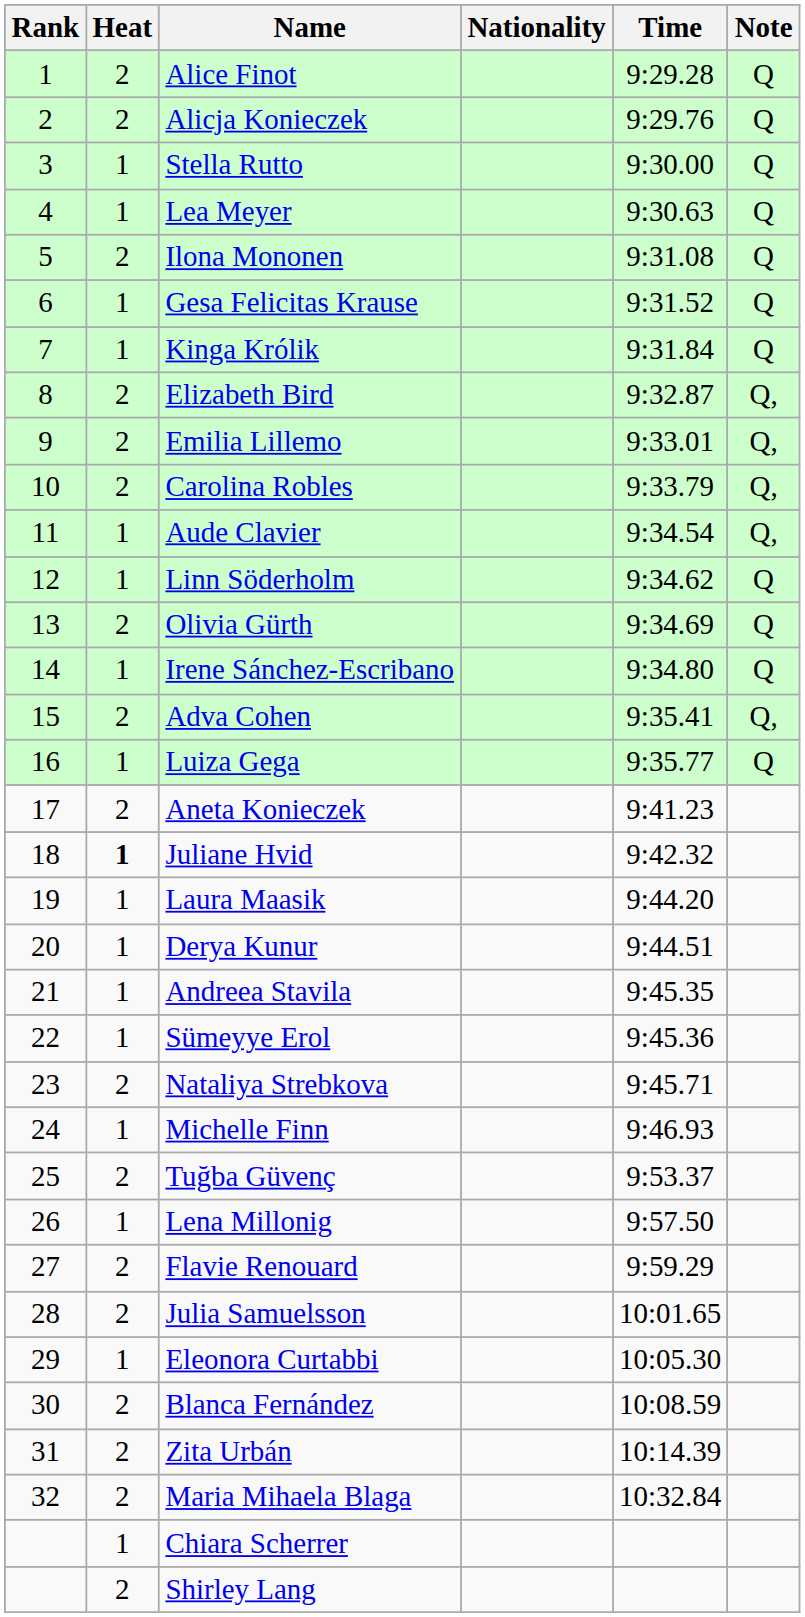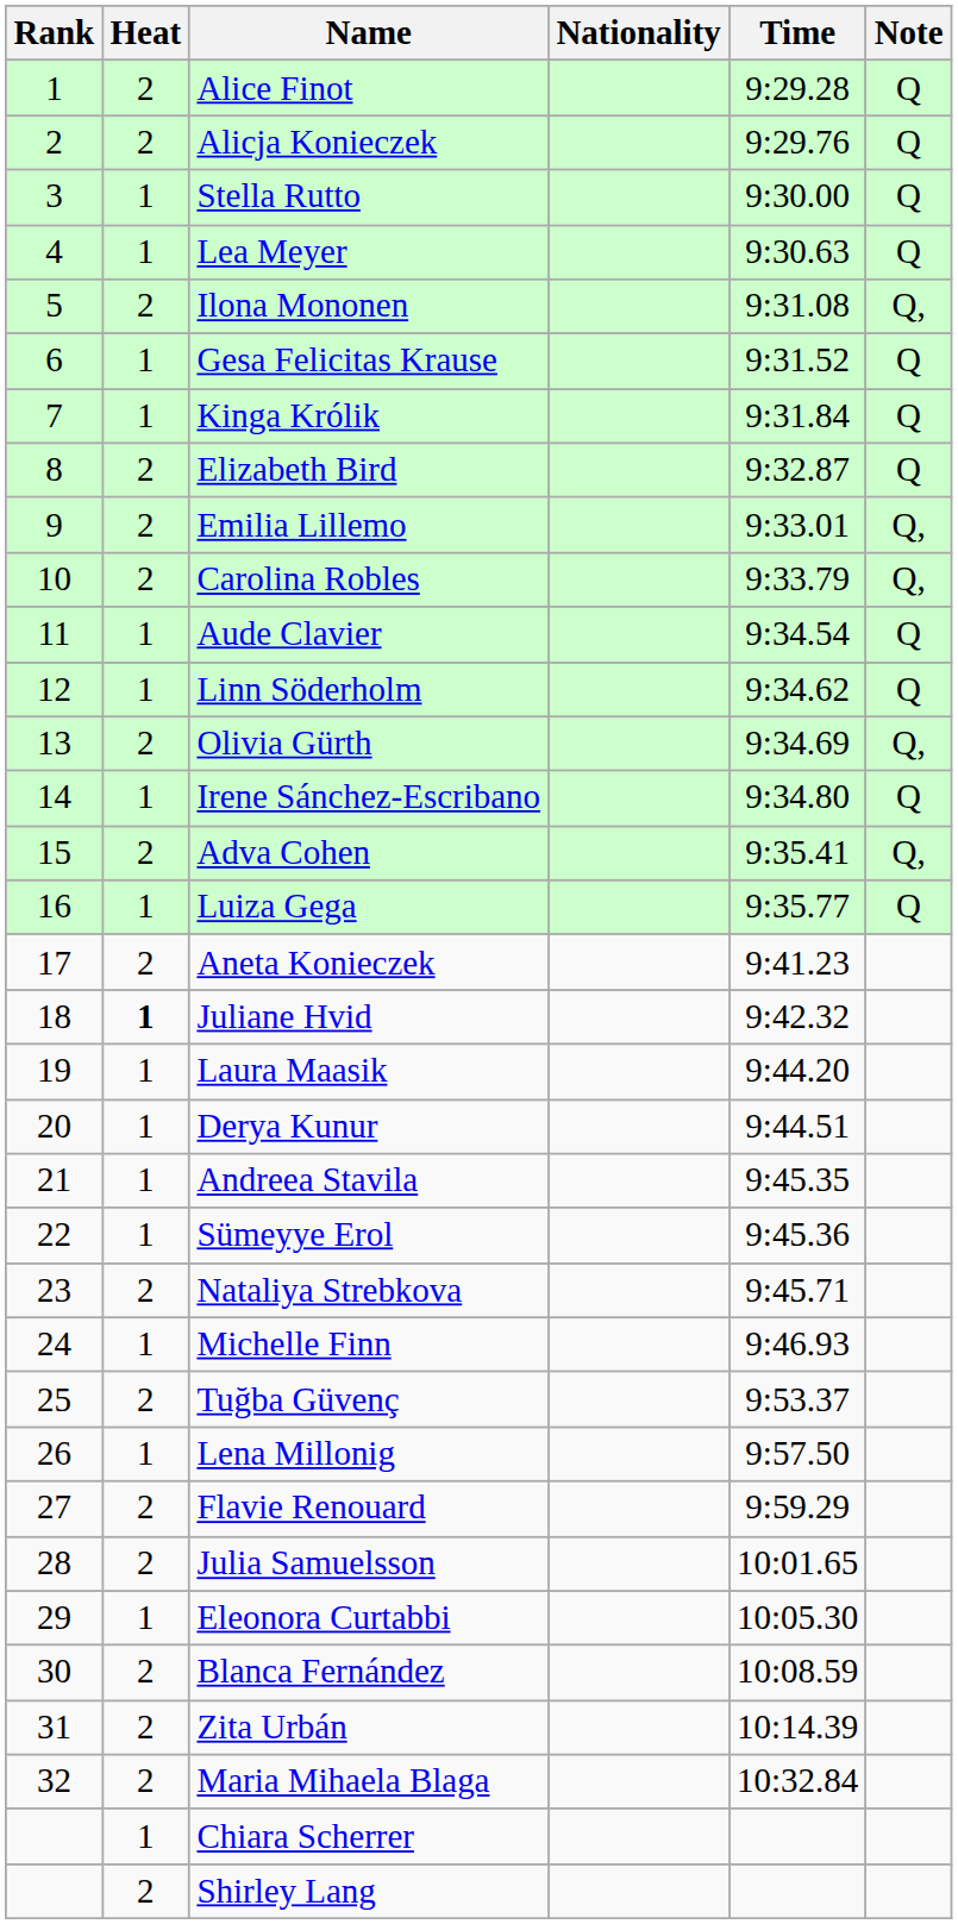Ilona Mononen | Note: Q -> Q,
Elizabeth Bird | Note: Q, -> Q
Aude Clavier | Note: Q, -> Q
Olivia Gürth | Note: Q -> Q,
